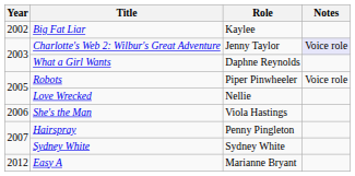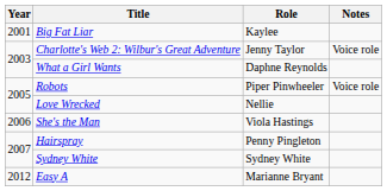Big Fat Liar | Year: 2002 -> 2001
Charlotte's Web 2: Wilbur's Great Adventure | Notes: lavender background -> no background
